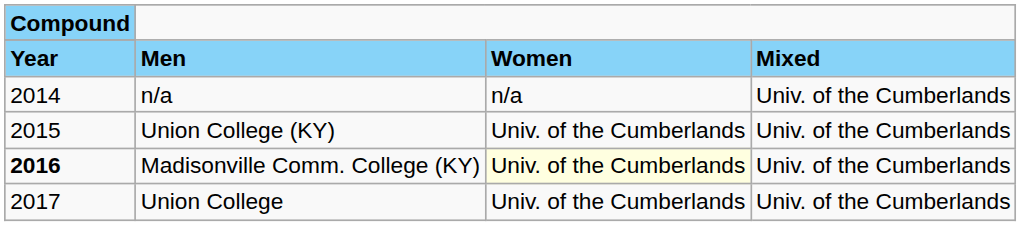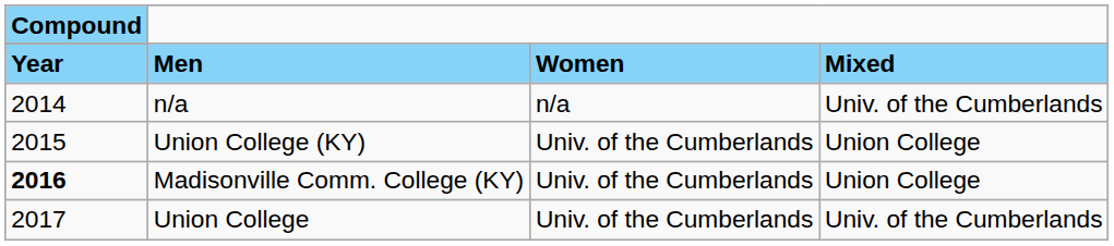Union College (KY) | column 4: Univ. of the Cumberlands -> Union College
Madisonville Comm. College (KY) | column 3: lightyellow background -> no background
Madisonville Comm. College (KY) | column 4: Univ. of the Cumberlands -> Union College
